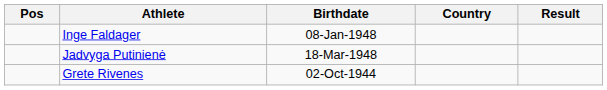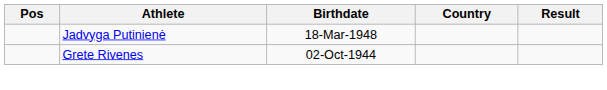- row: Inge Faldager | 08-Jan-1948
